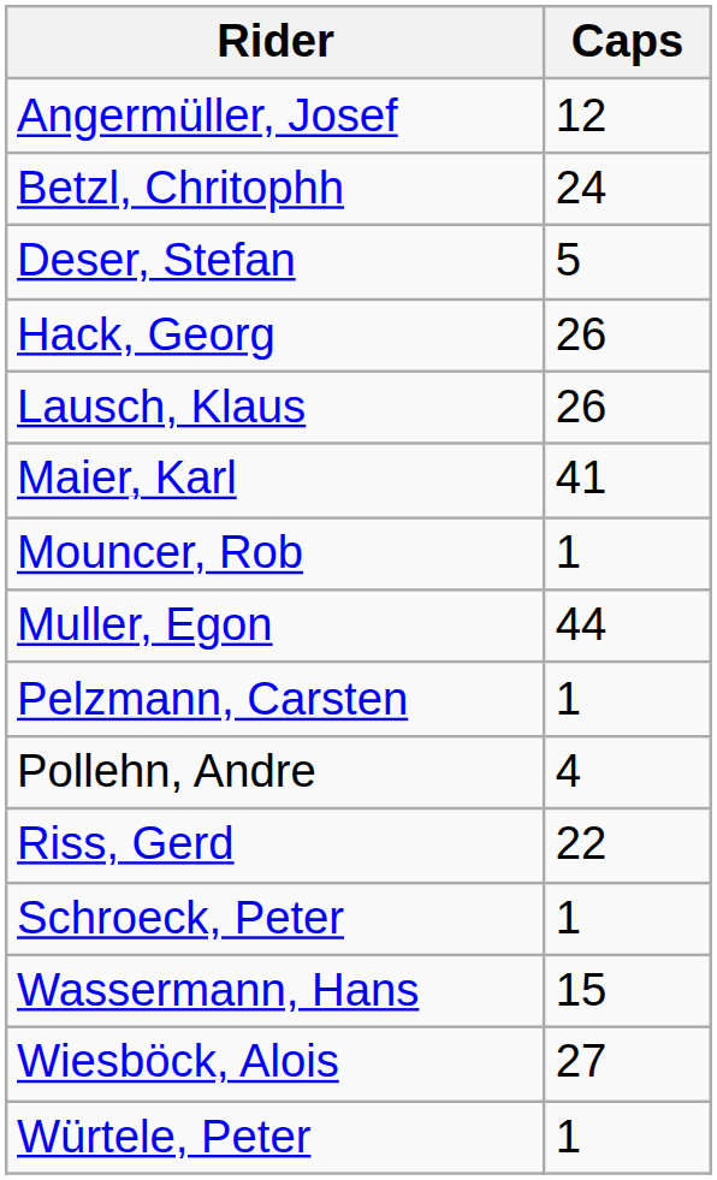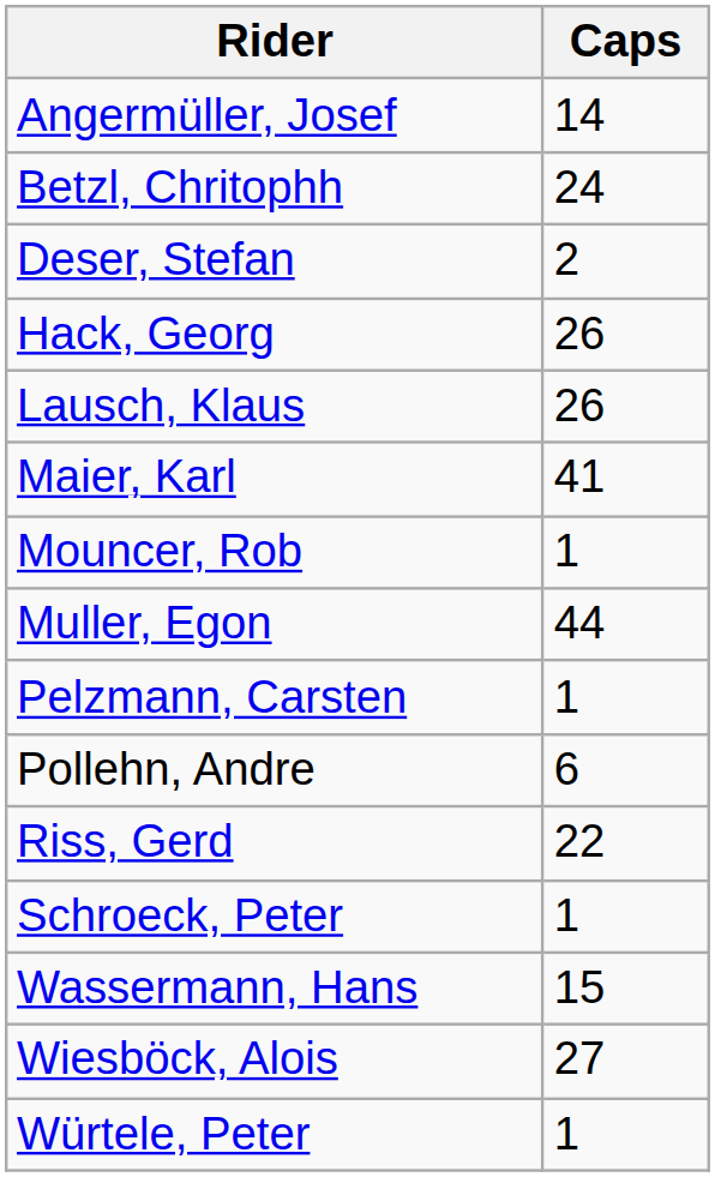Angermüller, Josef | Caps: 12 -> 14
Deser, Stefan | Caps: 5 -> 2
Pollehn, Andre | Caps: 4 -> 6
